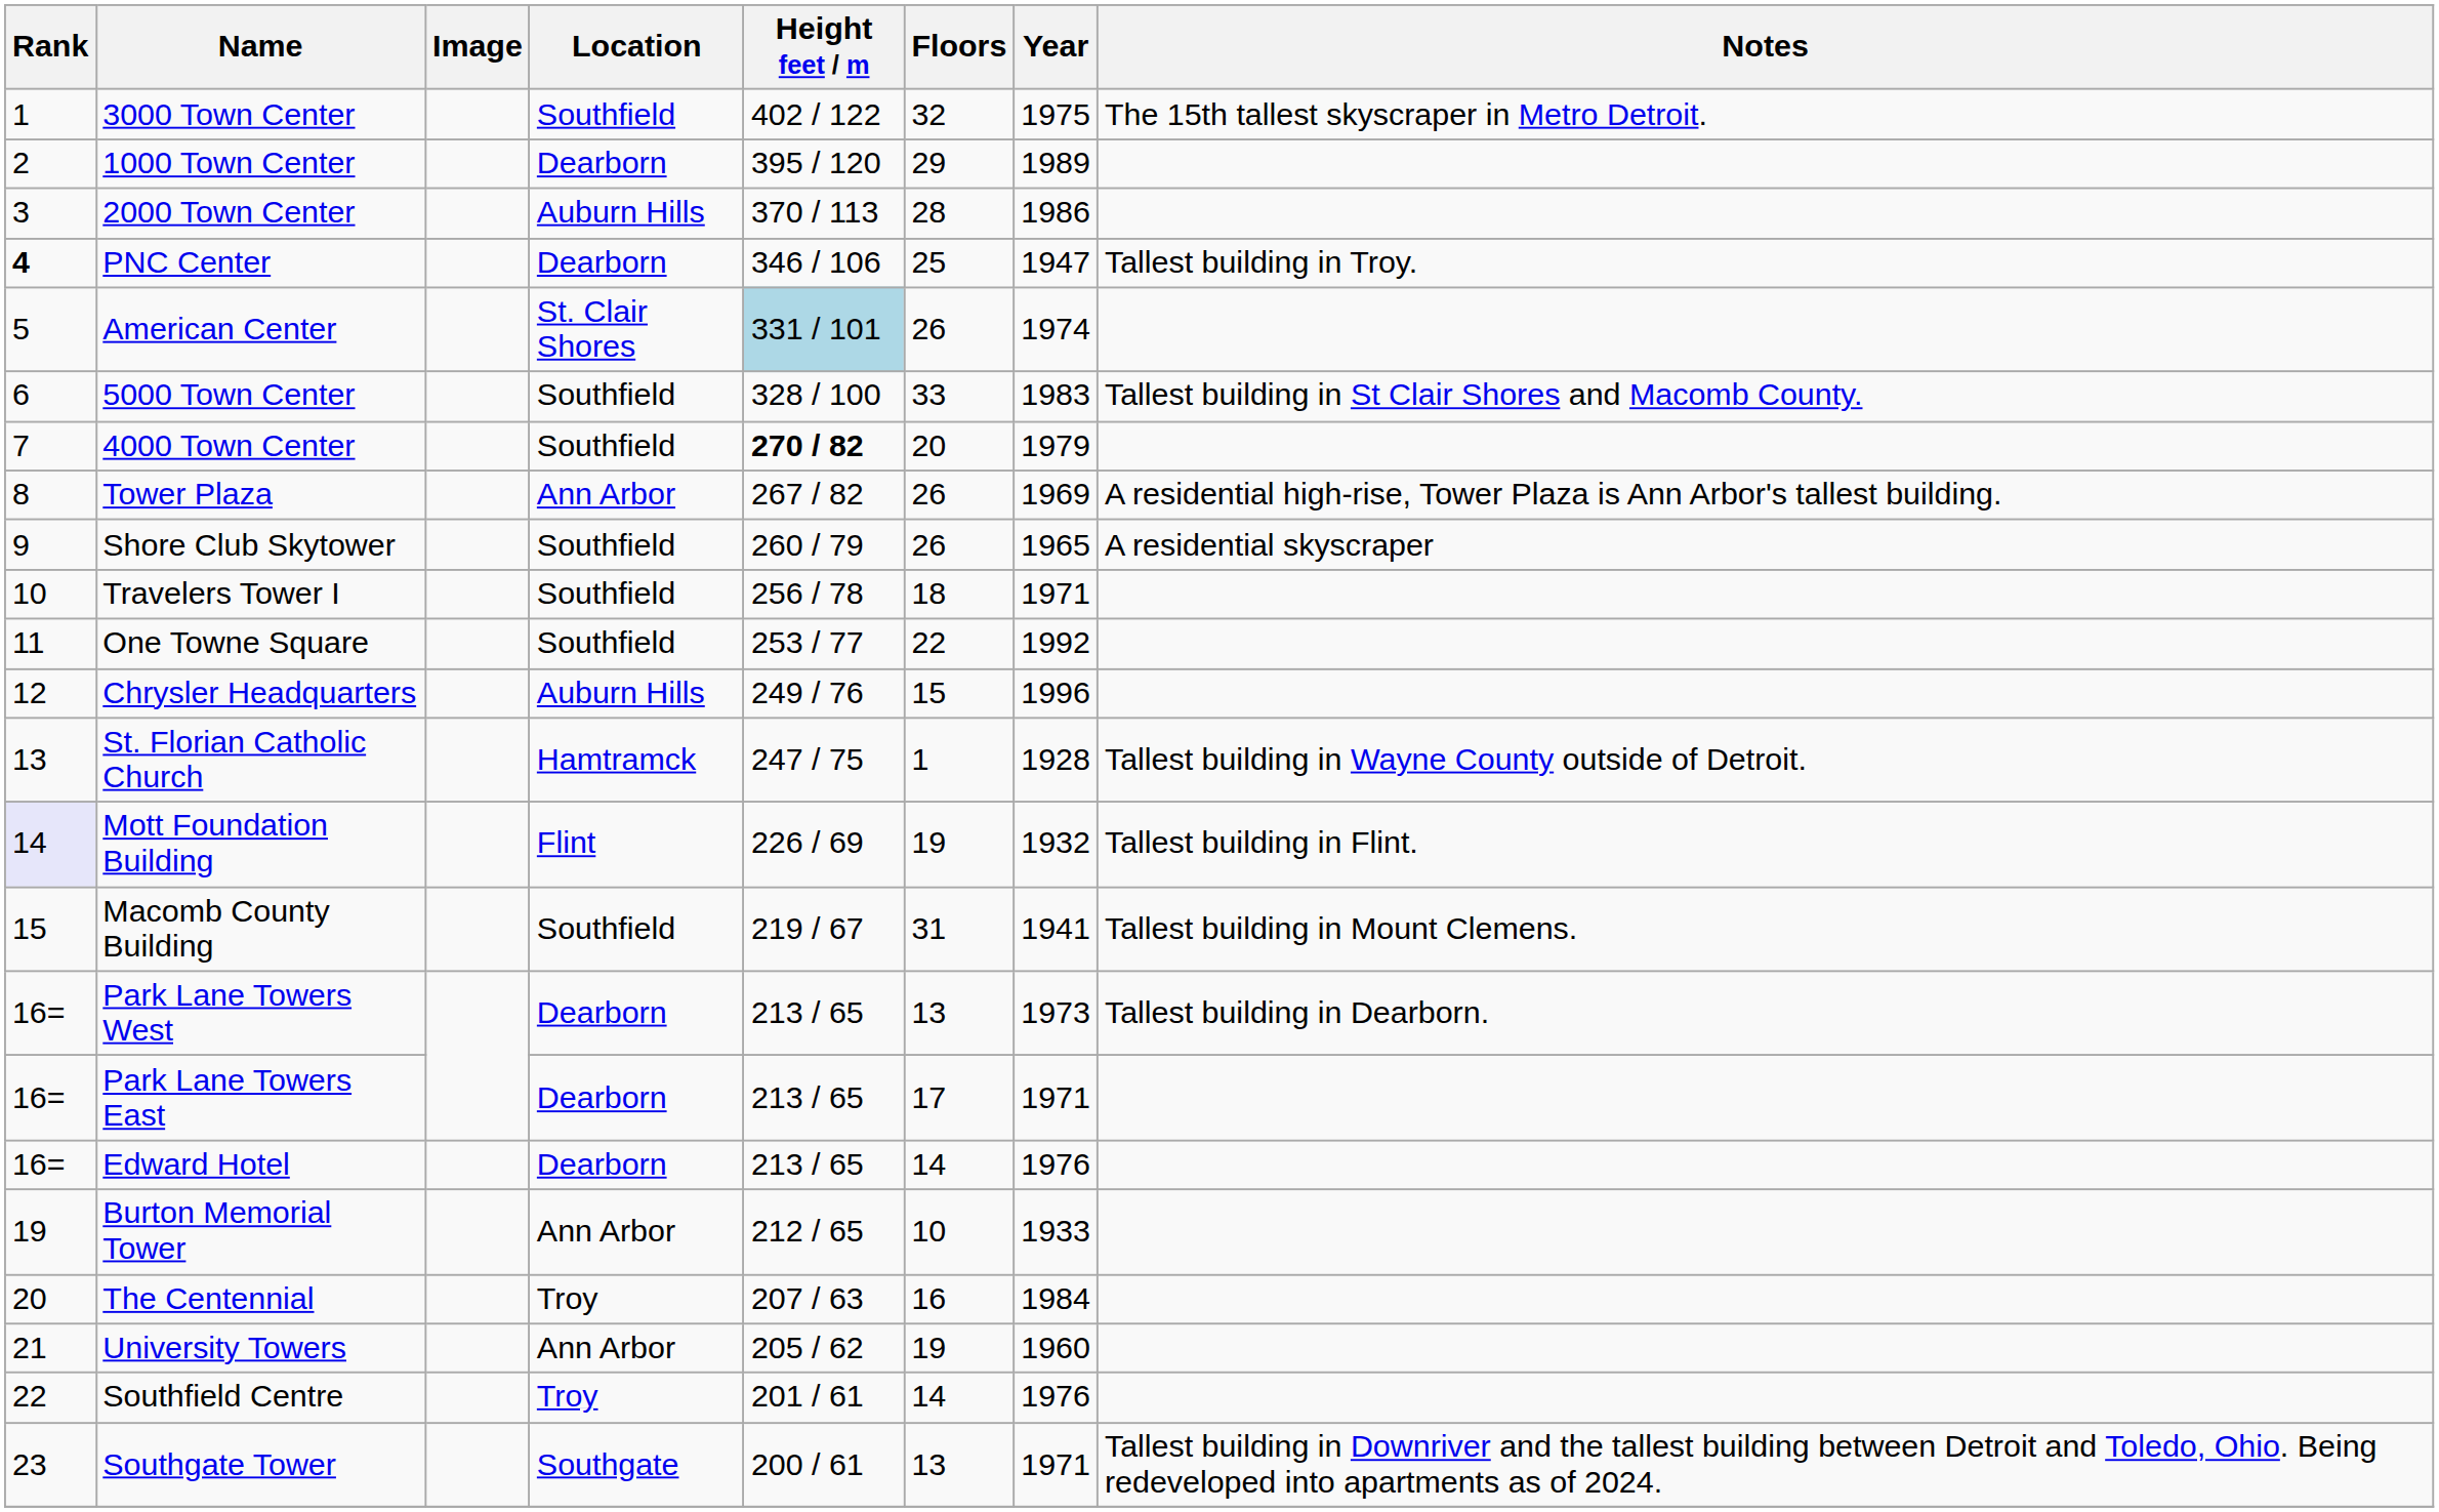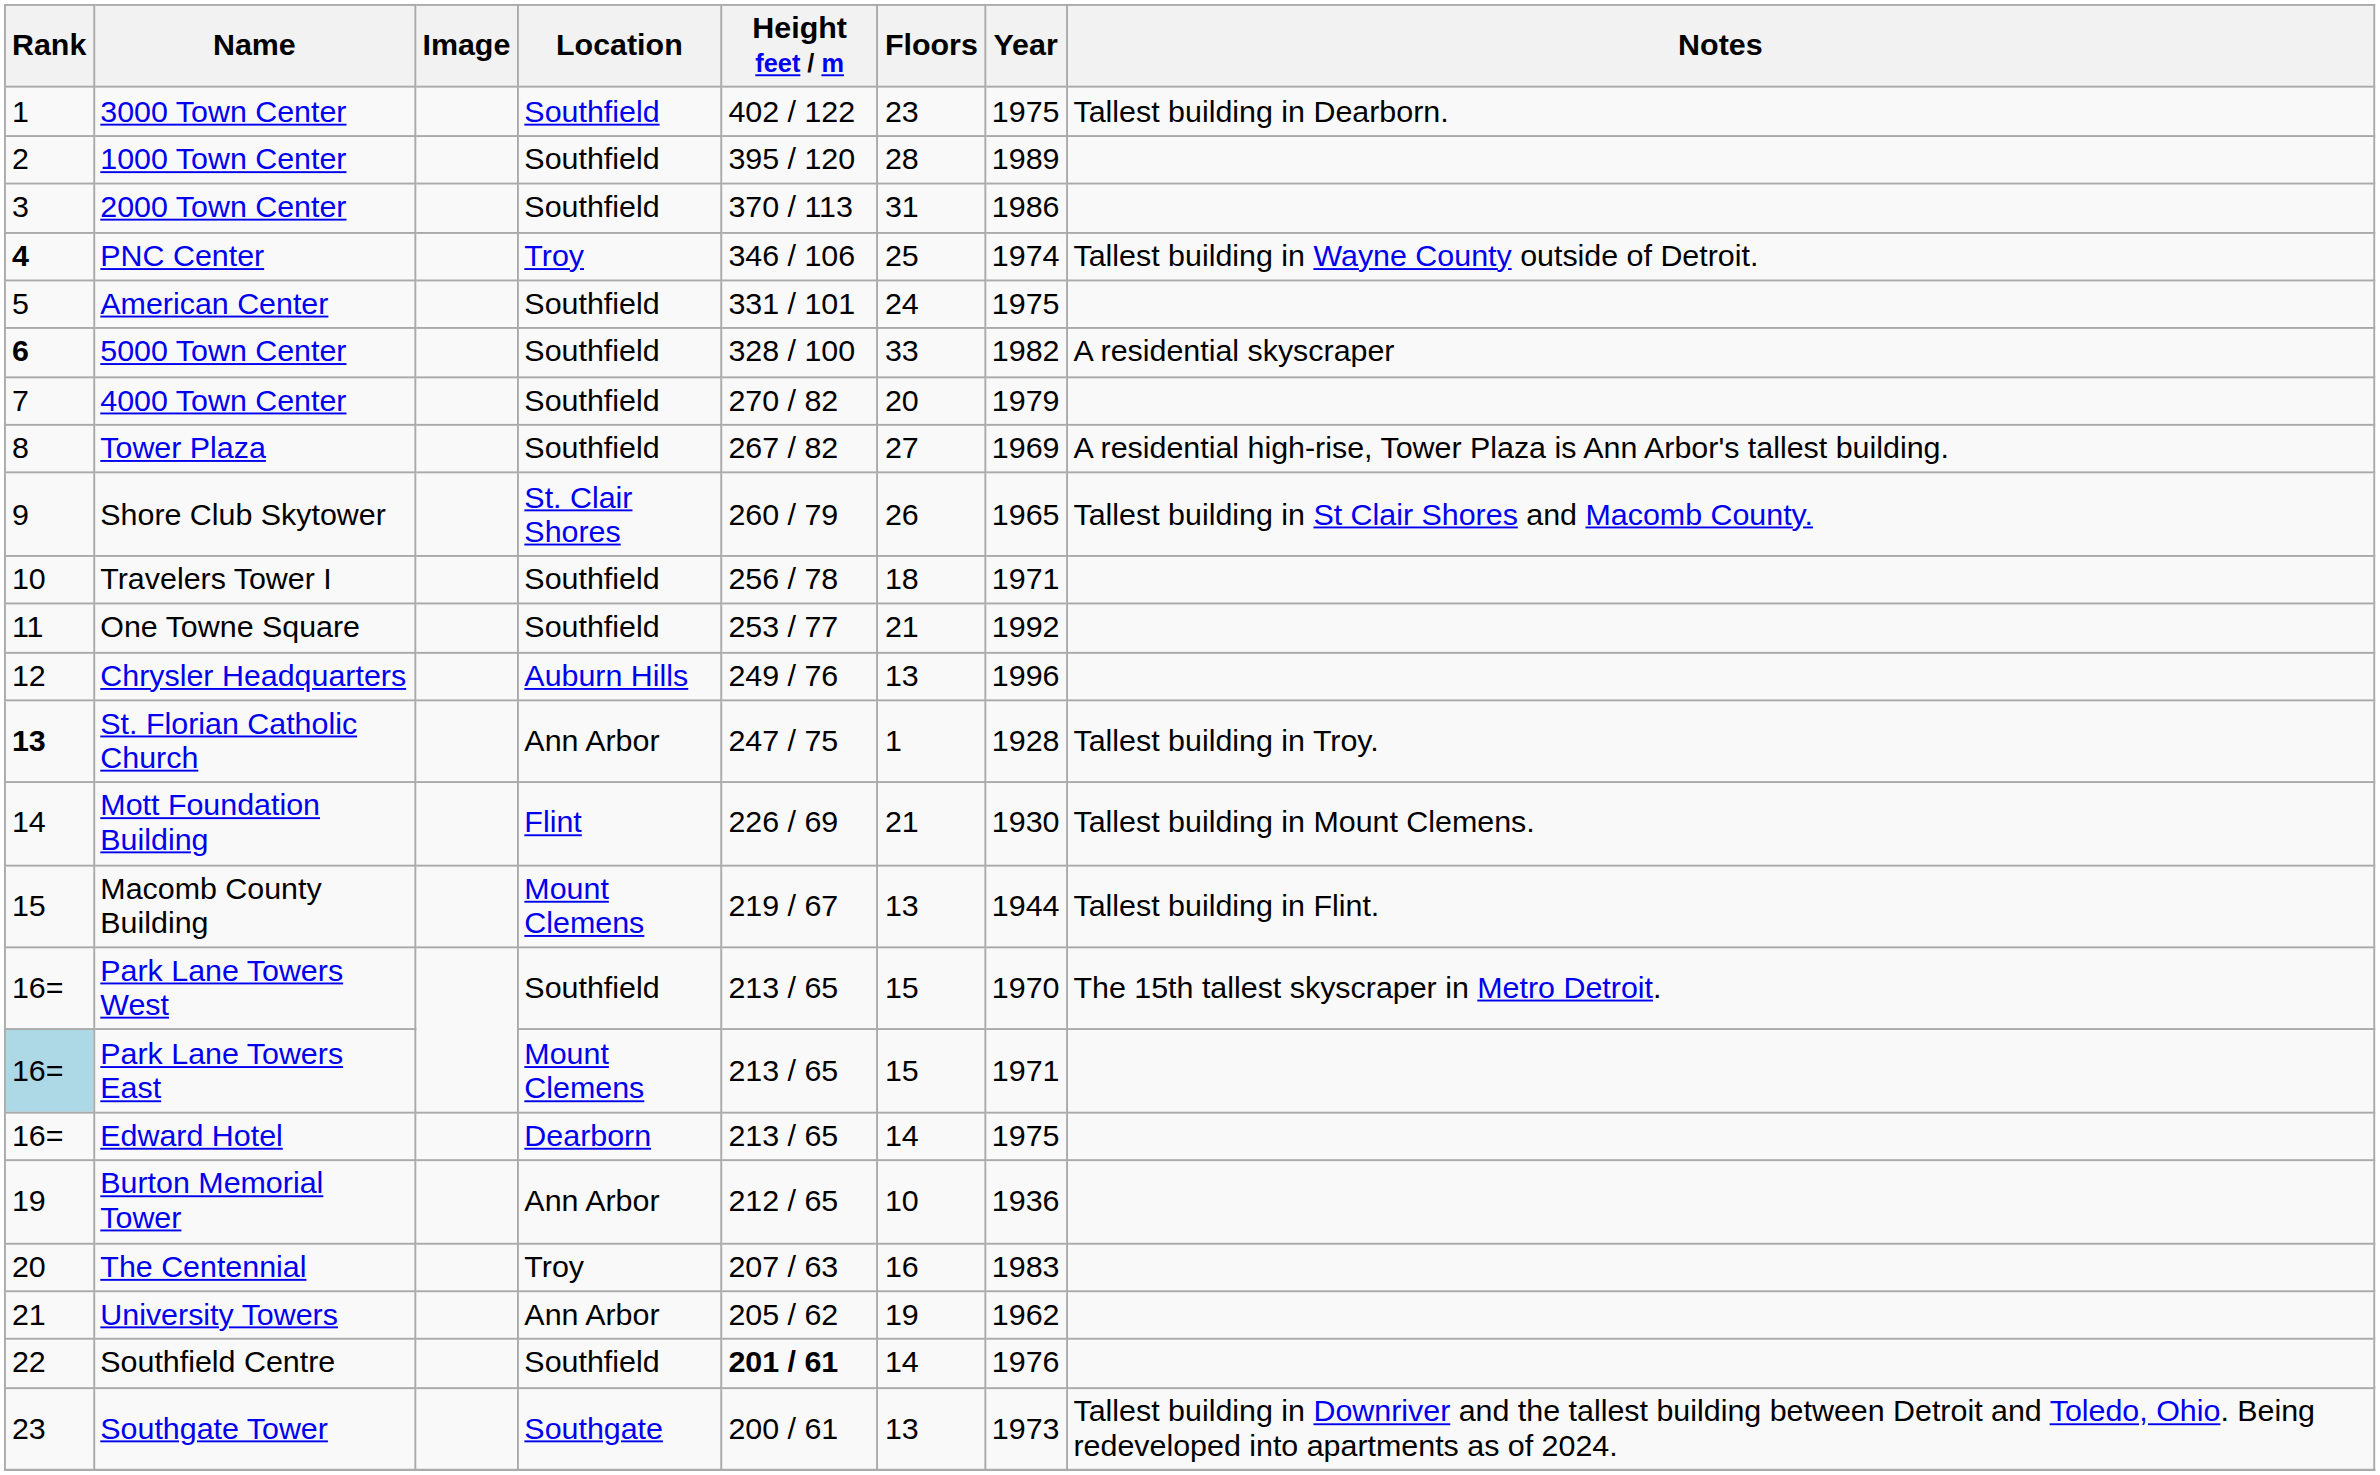3000 Town Center | Floors: 32 -> 23
3000 Town Center | Notes: The 15th tallest skyscraper in Metro Detroit. -> Tallest building in Dearborn.
1000 Town Center | Location: Dearborn -> Southfield
1000 Town Center | Floors: 29 -> 28
2000 Town Center | Location: Auburn Hills -> Southfield
2000 Town Center | Floors: 28 -> 31
PNC Center | Location: Dearborn -> Troy
PNC Center | Year: 1947 -> 1974
PNC Center | Notes: Tallest building in Troy. -> Tallest building in Wayne County outside of Detroit.
American Center | Location: St. Clair Shores -> Southfield
American Center | Height feet / m: lightblue background -> no background
American Center | Floors: 26 -> 24
American Center | Year: 1974 -> 1975
5000 Town Center | Rank: normal -> bold
5000 Town Center | Year: 1983 -> 1982
5000 Town Center | Notes: Tallest building in St Clair Shores and Macomb County. -> A residential skyscraper
4000 Town Center | Height feet / m: bold -> normal
Tower Plaza | Location: Ann Arbor -> Southfield
Tower Plaza | Floors: 26 -> 27
Shore Club Skytower | Location: Southfield -> St. Clair Shores
Shore Club Skytower | Notes: A residential skyscraper -> Tallest building in St Clair Shores and Macomb County.
One Towne Square | Floors: 22 -> 21
Chrysler Headquarters | Floors: 15 -> 13
St. Florian Catholic Church | Rank: normal -> bold
St. Florian Catholic Church | Location: Hamtramck -> Ann Arbor
St. Florian Catholic Church | Notes: Tallest building in Wayne County outside of Detroit. -> Tallest building in Troy.
Mott Foundation Building | Rank: lavender background -> no background
Mott Foundation Building | Floors: 19 -> 21
Mott Foundation Building | Year: 1932 -> 1930
Mott Foundation Building | Notes: Tallest building in Flint. -> Tallest building in Mount Clemens.
Macomb County Building | Location: Southfield -> Mount Clemens
Macomb County Building | Floors: 31 -> 13
Macomb County Building | Year: 1941 -> 1944
Macomb County Building | Notes: Tallest building in Mount Clemens. -> Tallest building in Flint.
Park Lane Towers West | Location: Dearborn -> Southfield
Park Lane Towers West | Floors: 13 -> 15
Park Lane Towers West | Year: 1973 -> 1970
Park Lane Towers West | Notes: Tallest building in Dearborn. -> The 15th tallest skyscraper in Metro Detroit.
Park Lane Towers East | Rank: no background -> lightblue background
Park Lane Towers East | Location: Dearborn -> Mount Clemens
Park Lane Towers East | Floors: 17 -> 15
Edward Hotel | Year: 1976 -> 1975
Burton Memorial Tower | Year: 1933 -> 1936
The Centennial | Year: 1984 -> 1983
University Towers | Year: 1960 -> 1962
Southfield Centre | Location: Troy -> Southfield
Southfield Centre | Height feet / m: normal -> bold
Southgate Tower | Year: 1971 -> 1973
